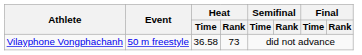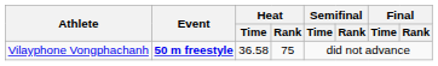Vilayphone Vongphachanh | Event: normal -> bold
Vilayphone Vongphachanh | Heat / Rank: 73 -> 75
